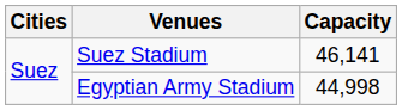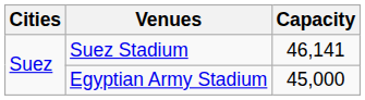Egyptian Army Stadium | Capacity: 44,998 -> 45,000
